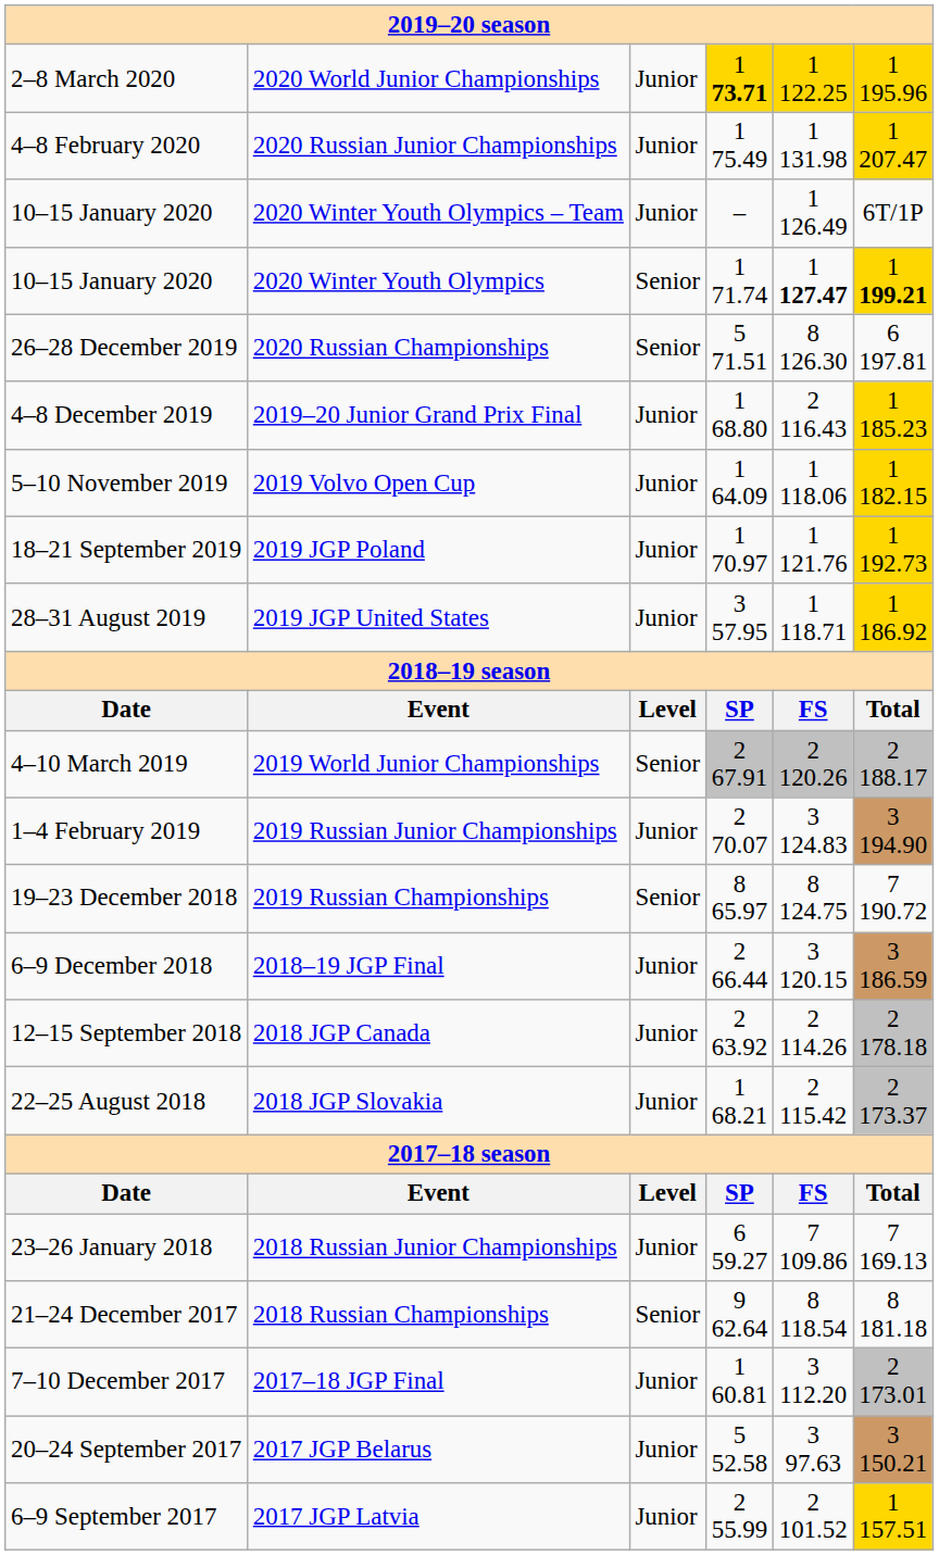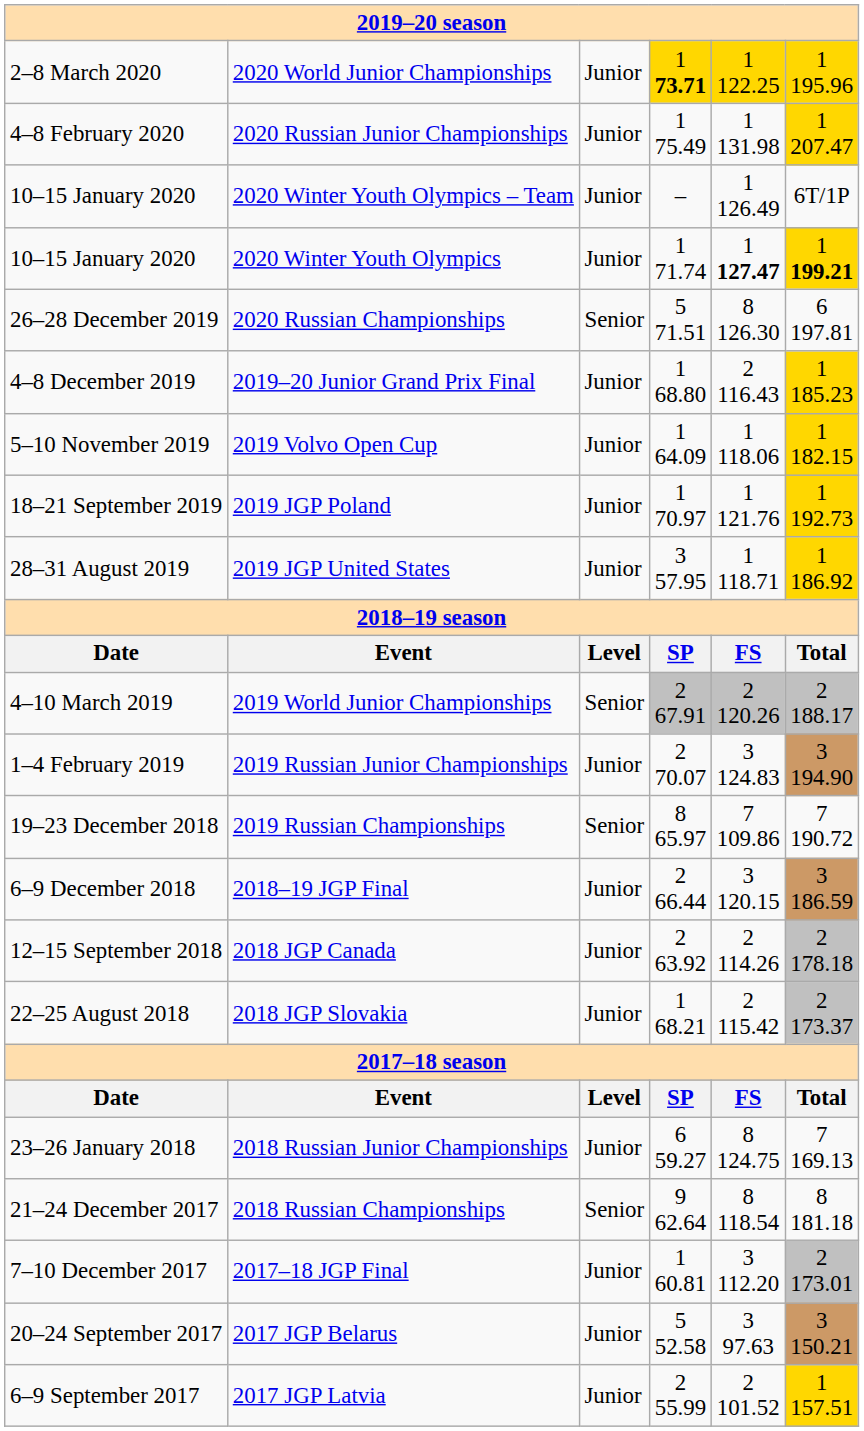2020 Winter Youth Olympics | column 3: Senior -> Junior
2019 Russian Championships | column 5: 8 124.75 -> 7 109.86
2018 Russian Junior Championships | column 5: 7 109.86 -> 8 124.75
